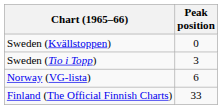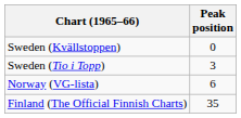Finland (The Official Finnish Charts) | Peak position: 33 -> 35
